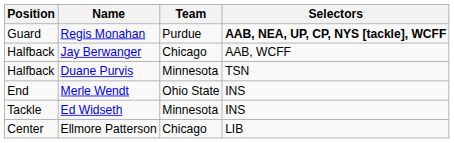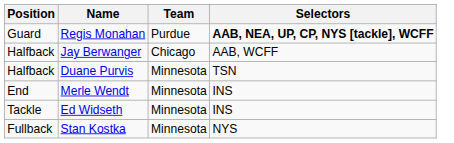Merle Wendt | Team: Ohio State -> Minnesota
- row: Center | Ellmore Patterson | Chicago | LIB
+ row: Fullback | Stan Kostka | Minnesota | NYS
